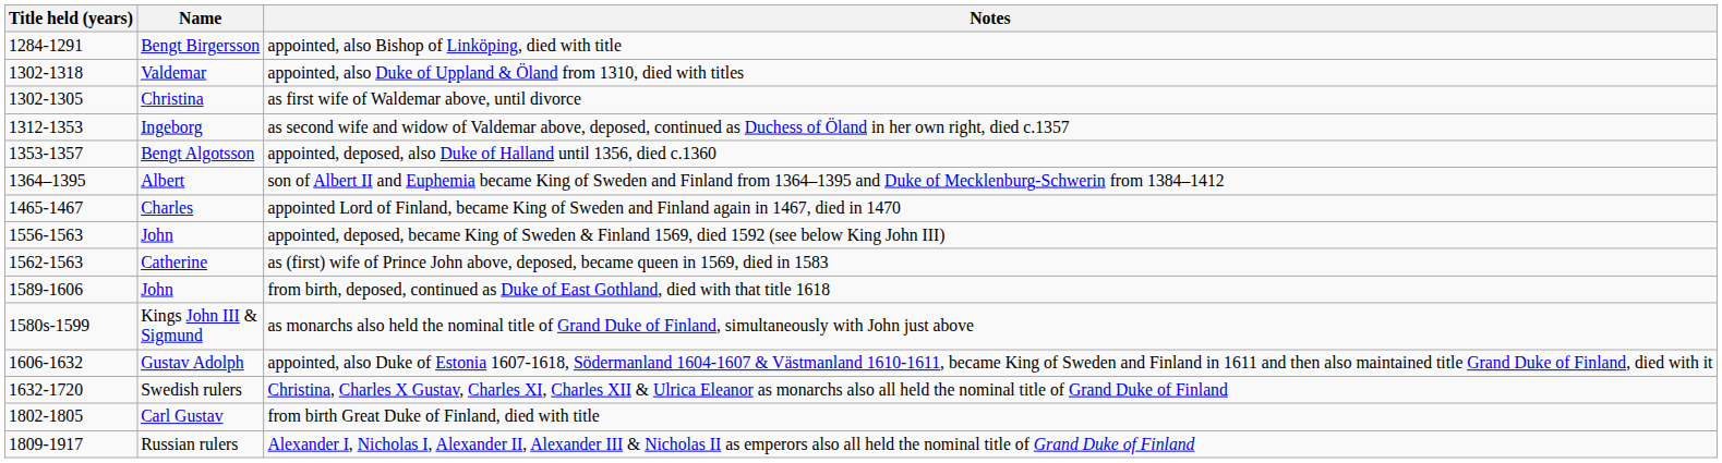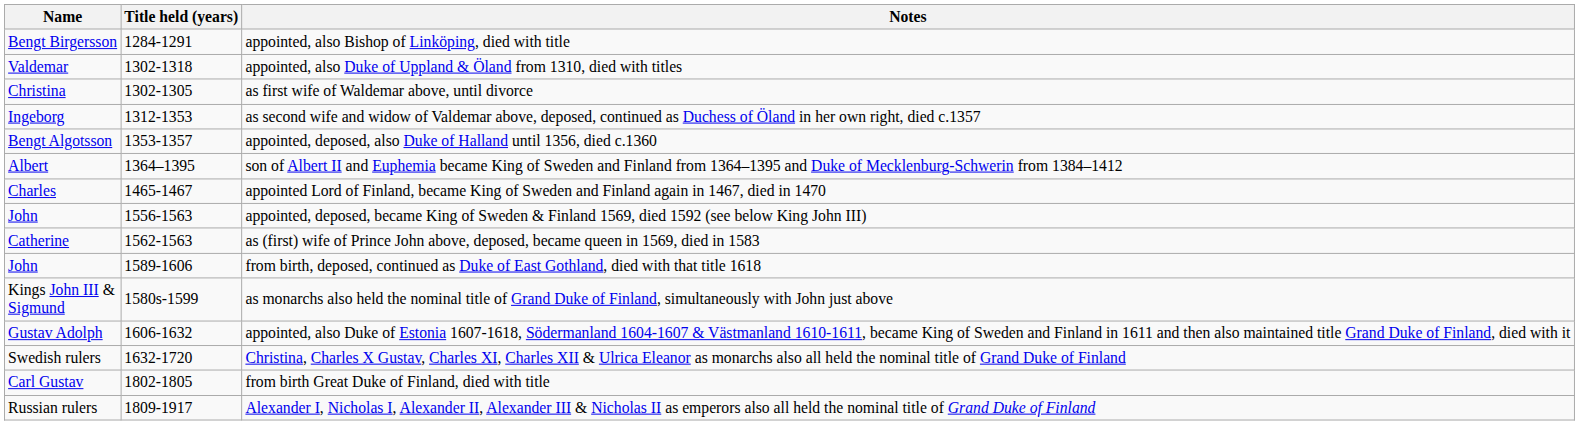columns swapped: Title held (years) <-> Name
